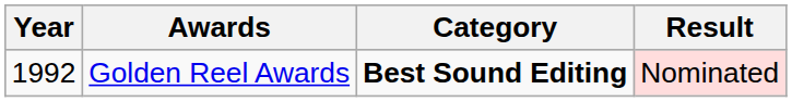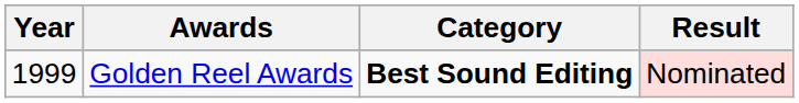Golden Reel Awards | Year: 1992 -> 1999
